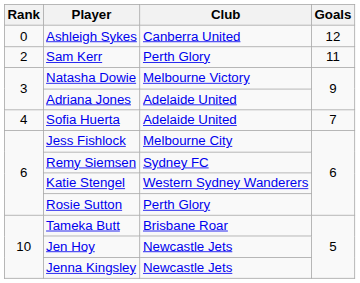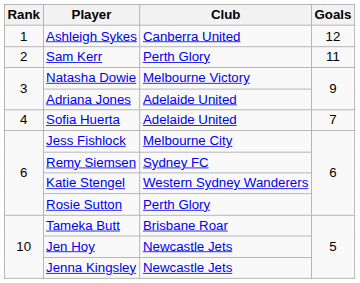Ashleigh Sykes | Rank: 0 -> 1
